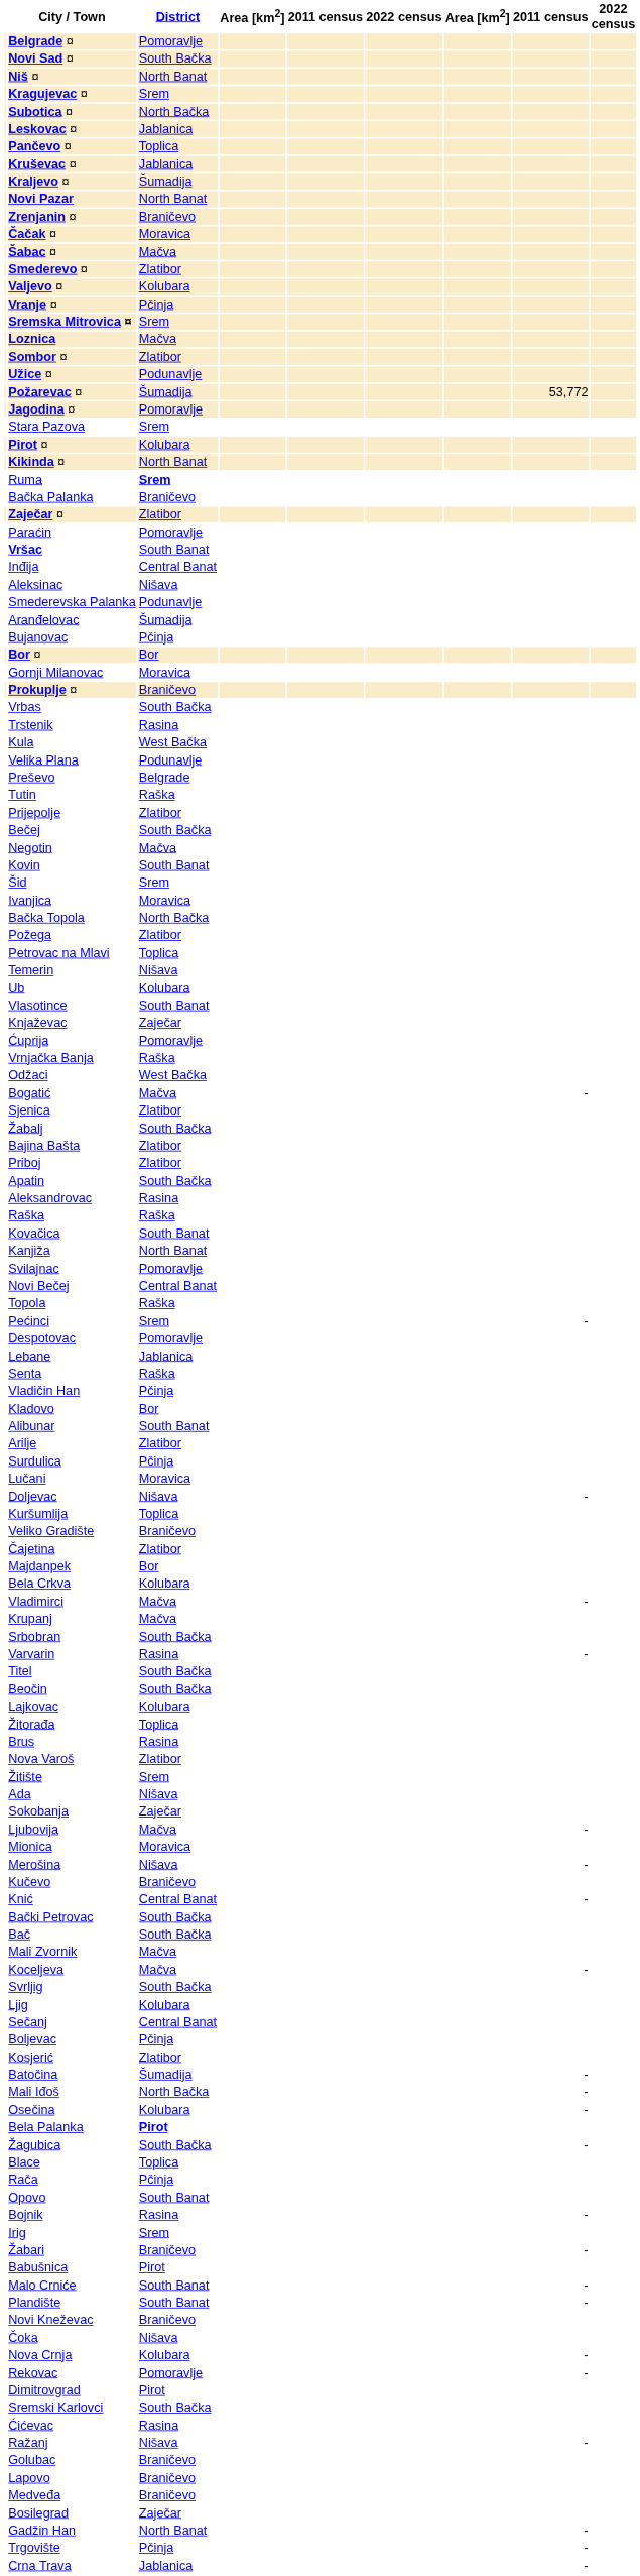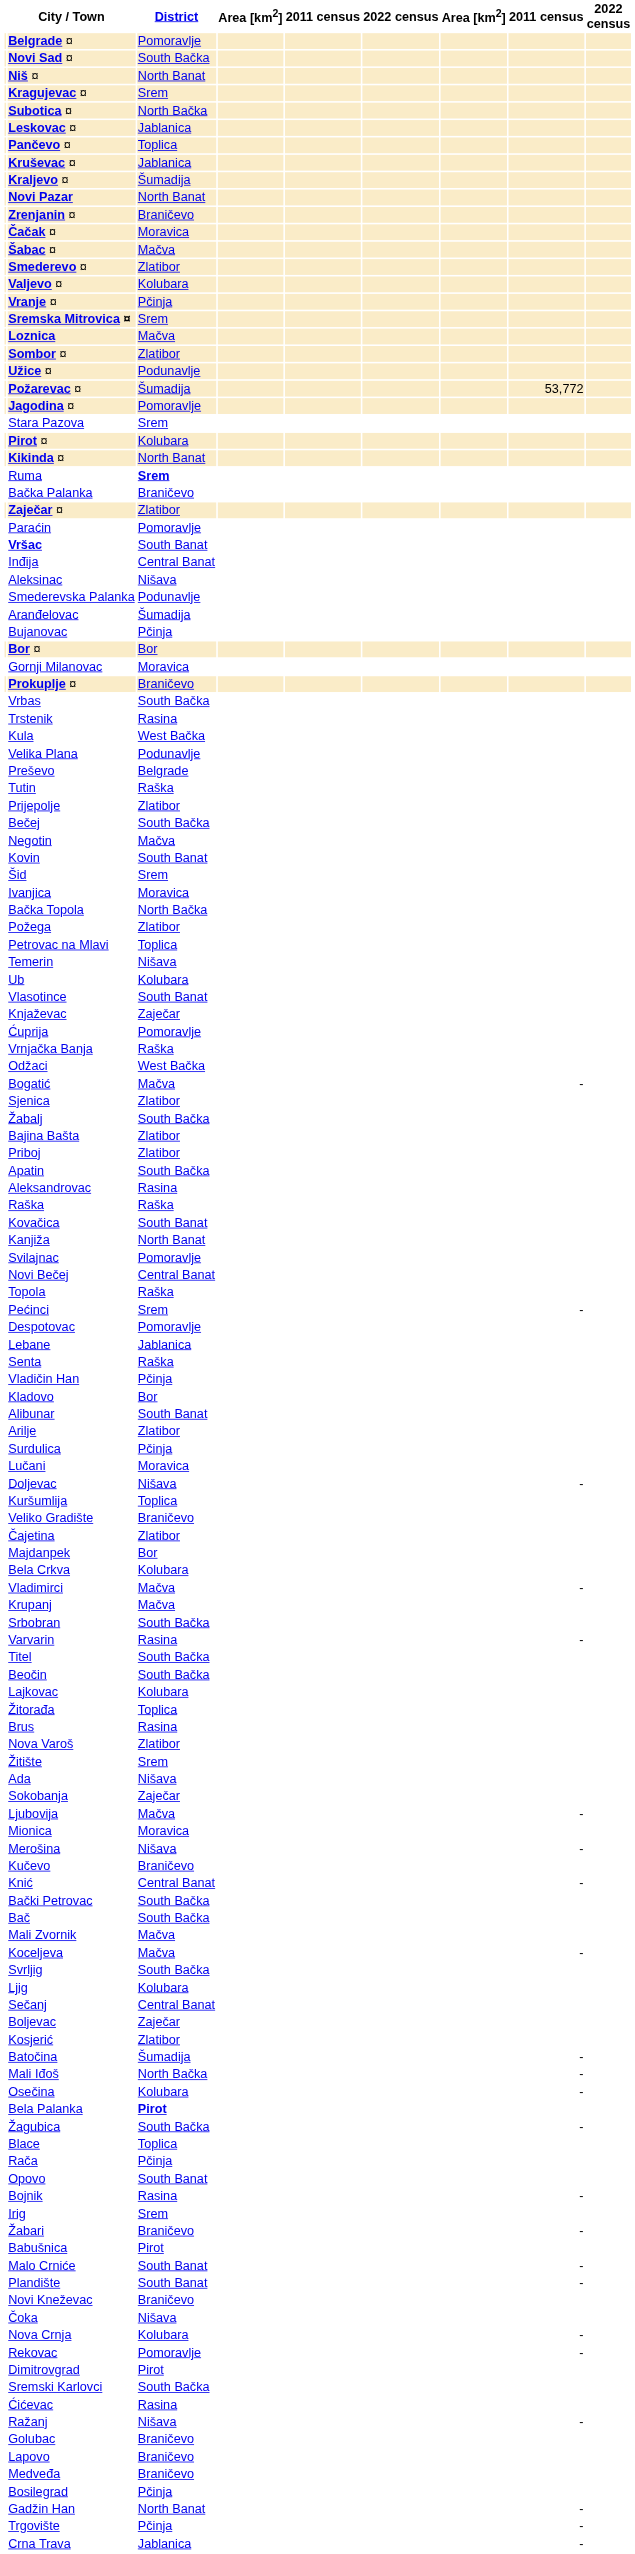Boljevac | District: Pčinja -> Zaječar
Bosilegrad | District: Zaječar -> Pčinja
